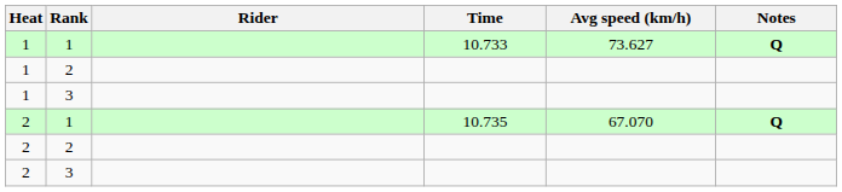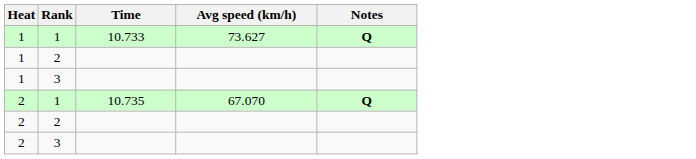- column: Rider
